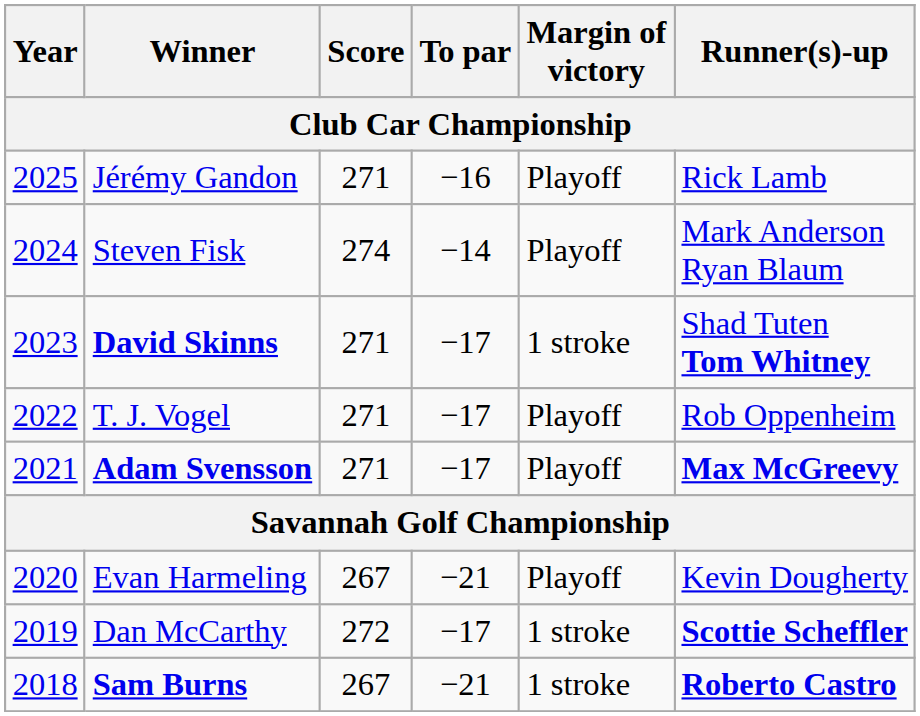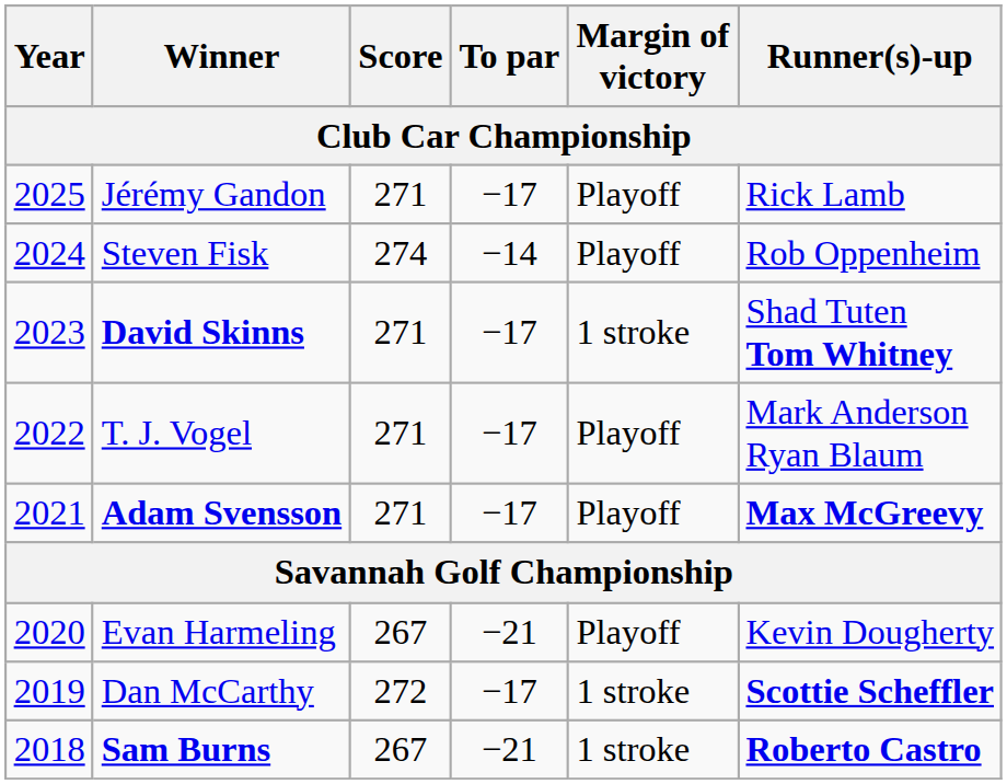Jérémy Gandon | To par: −16 -> −17
Steven Fisk | Runner(s)-up: Mark Anderson Ryan Blaum -> Rob Oppenheim
T. J. Vogel | Runner(s)-up: Rob Oppenheim -> Mark Anderson Ryan Blaum
